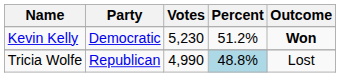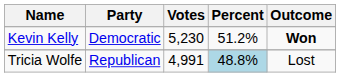Tricia Wolfe | Votes: 4,990 -> 4,991
